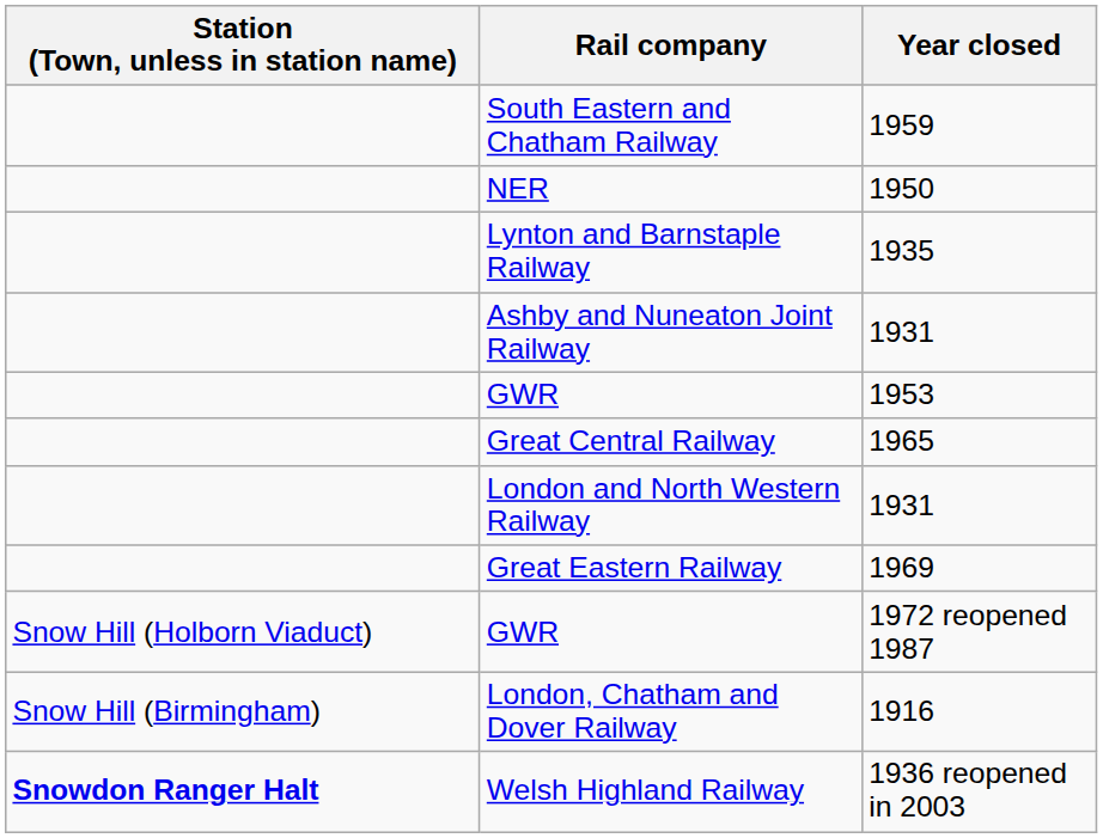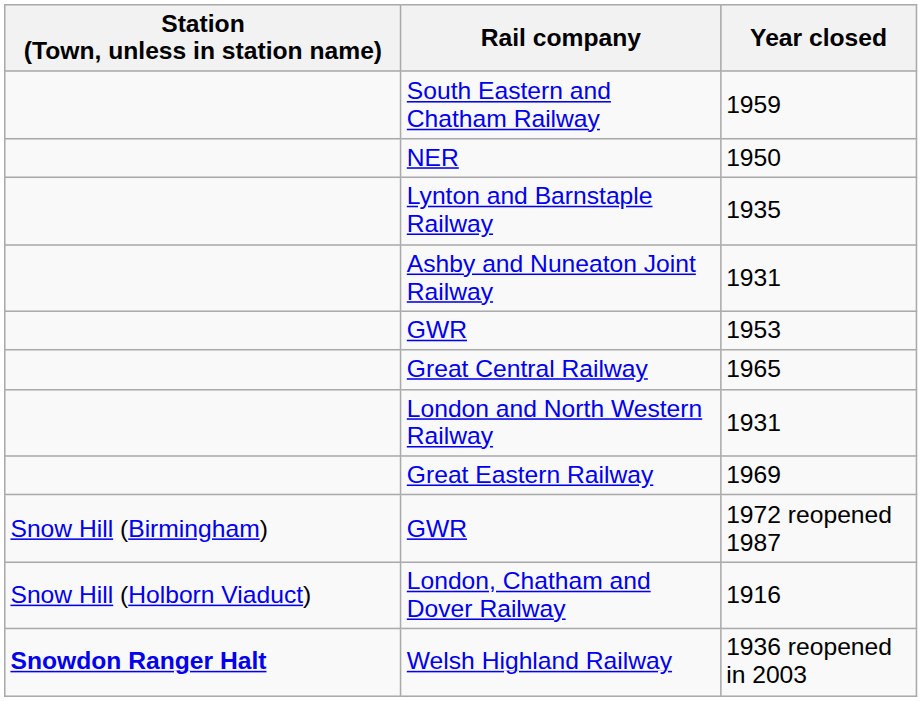GWR / 1972 reopened 1987 | Station (Town, unless in station name): Snow Hill (Holborn Viaduct) -> Snow Hill (Birmingham)
London, Chatham and Dover Railway | Station (Town, unless in station name): Snow Hill (Birmingham) -> Snow Hill (Holborn Viaduct)
